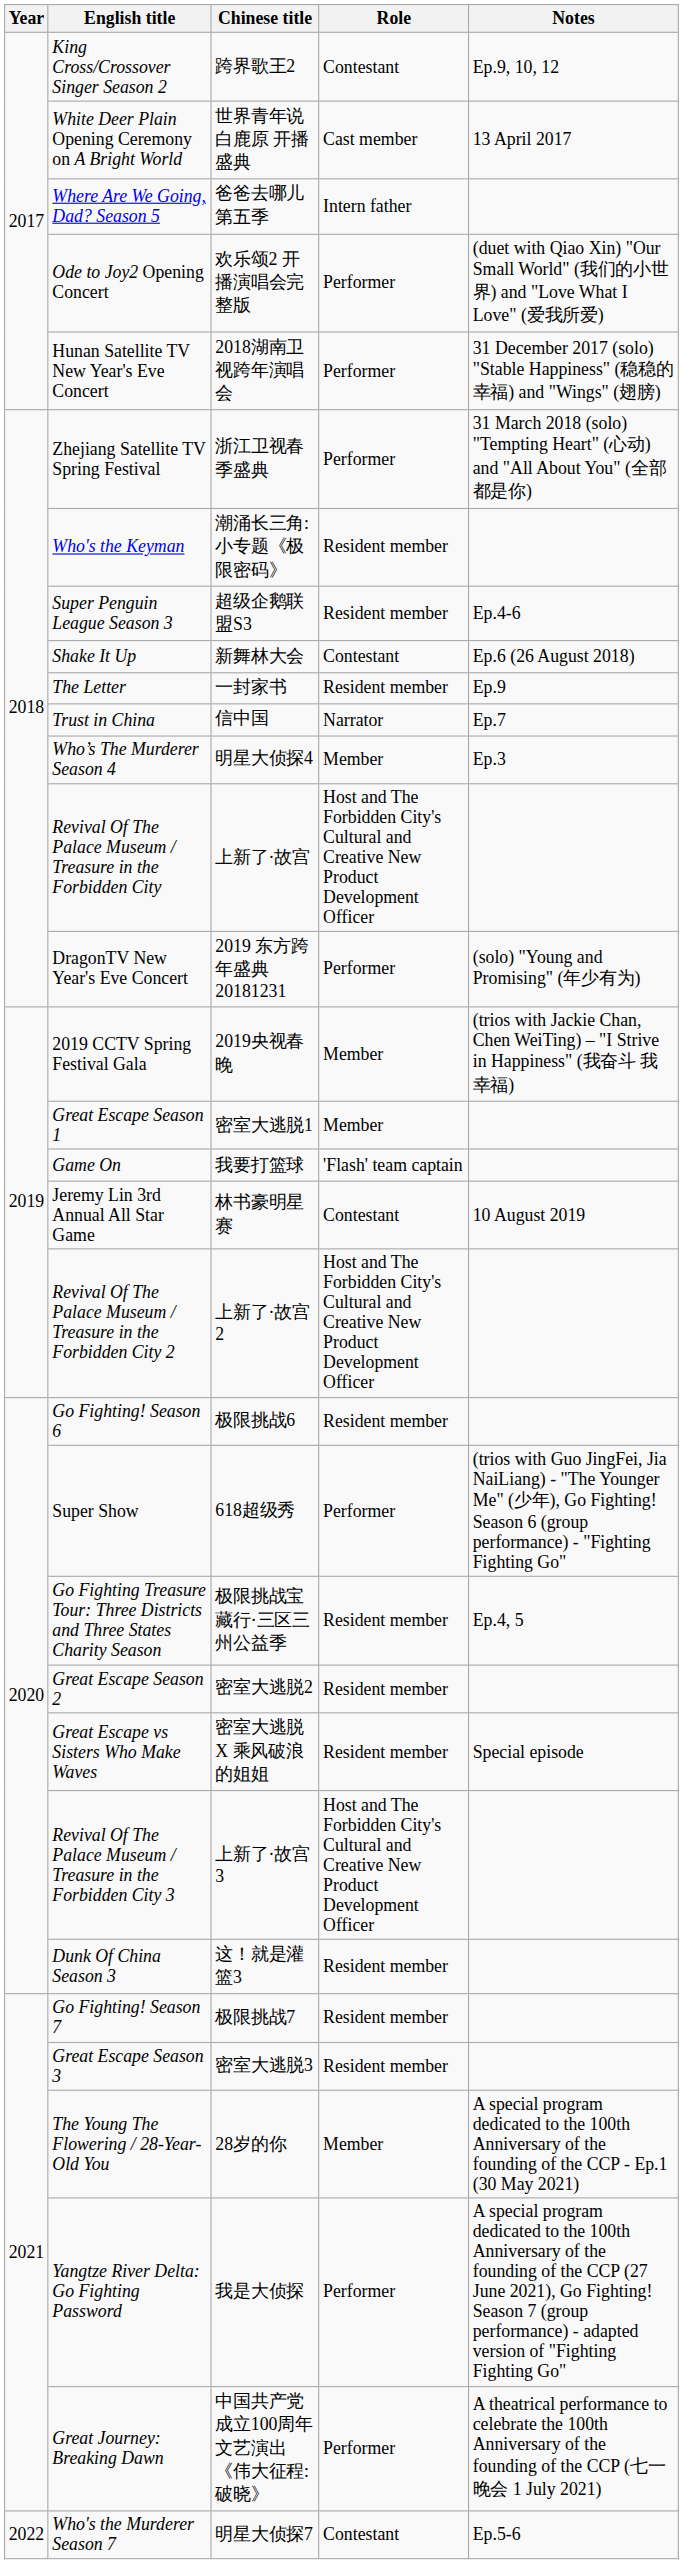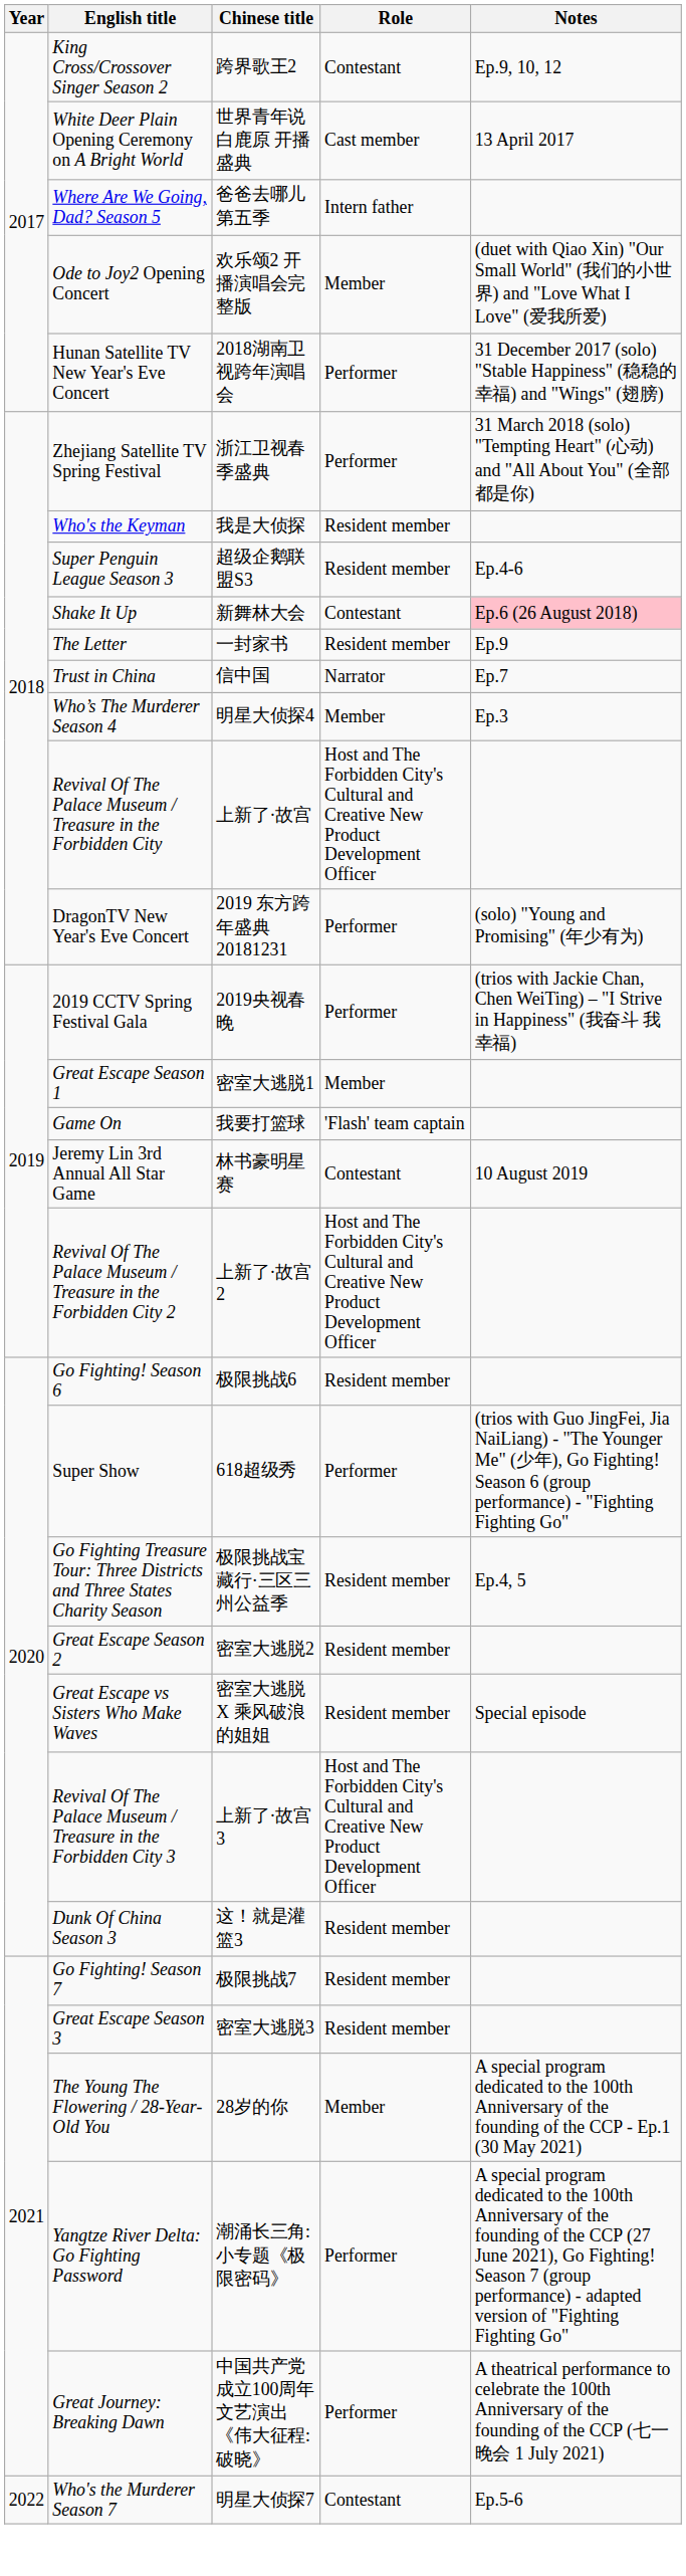Ode to Joy2 Opening Concert | Role: Performer -> Member
Who's the Keyman | Chinese title: 潮涌长三角: 小专题《极限密码》 -> 我是大侦探
Shake It Up | Notes: no background -> pink background
2019 CCTV Spring Festival Gala | Role: Member -> Performer
Yangtze River Delta: Go Fighting Password | Chinese title: 我是大侦探 -> 潮涌长三角: 小专题《极限密码》
